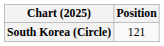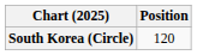South Korea (Circle) | Position: 121 -> 120
